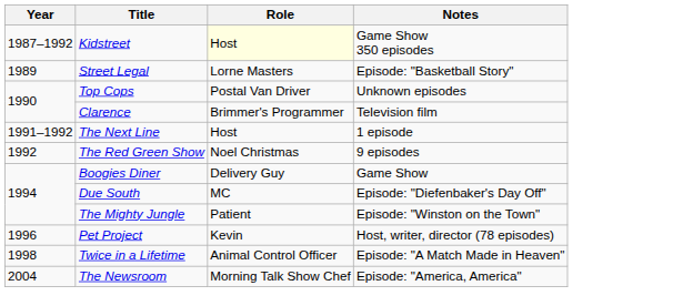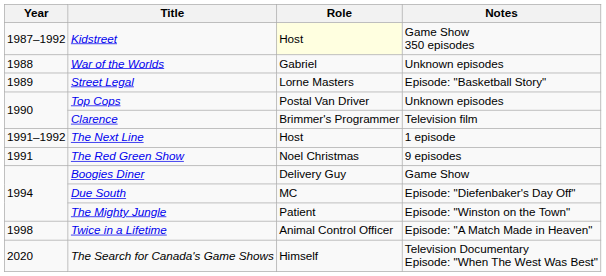+ row: 1988 | War of the Worlds | Gabriel | Unknown episodes
The Red Green Show | Year: 1992 -> 1991
- row: 1996 | Pet Project | Kevin | Host, writer, director (78 episodes)
- row: 2004 | The Newsroom | Morning Talk Show Chef | Episode: "America, America"
+ row: 2020 | The Search for Canada's Game Shows | Himself | Television Documentary Episode: "When The West Was Best"
